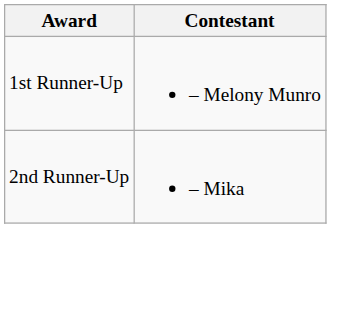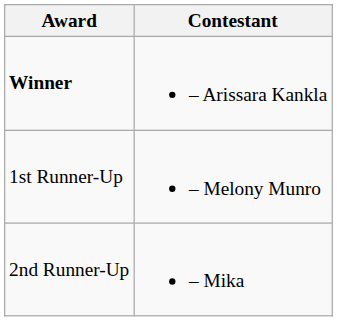+ row: Winner | – Arissara Kankla
